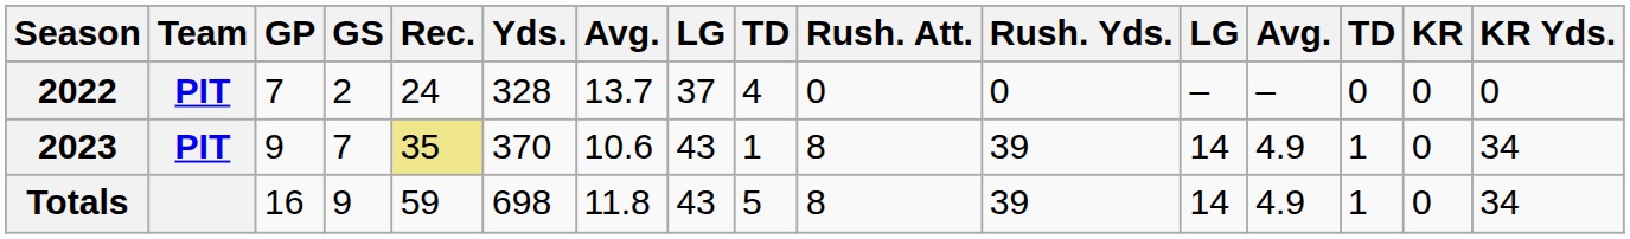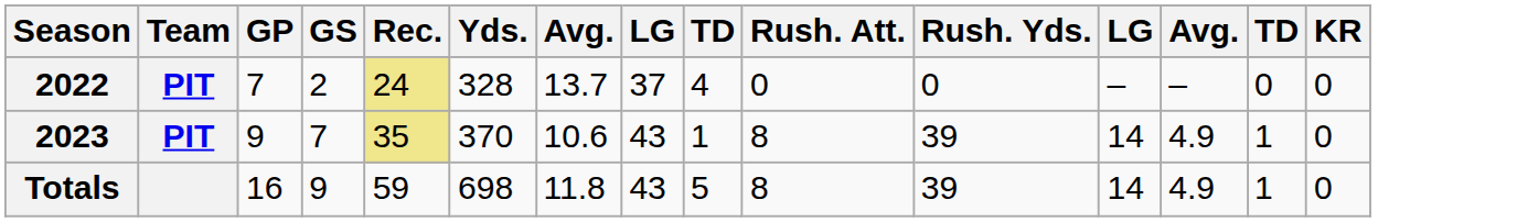- column: KR Yds. | 0 | 34 | 34
2022 | Rec.: no background -> khaki background
